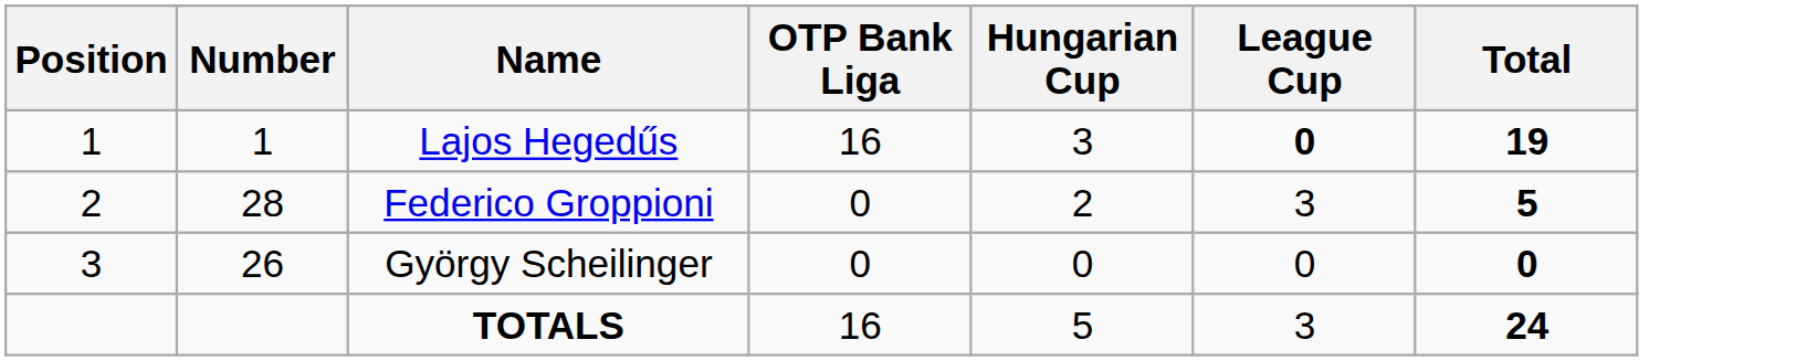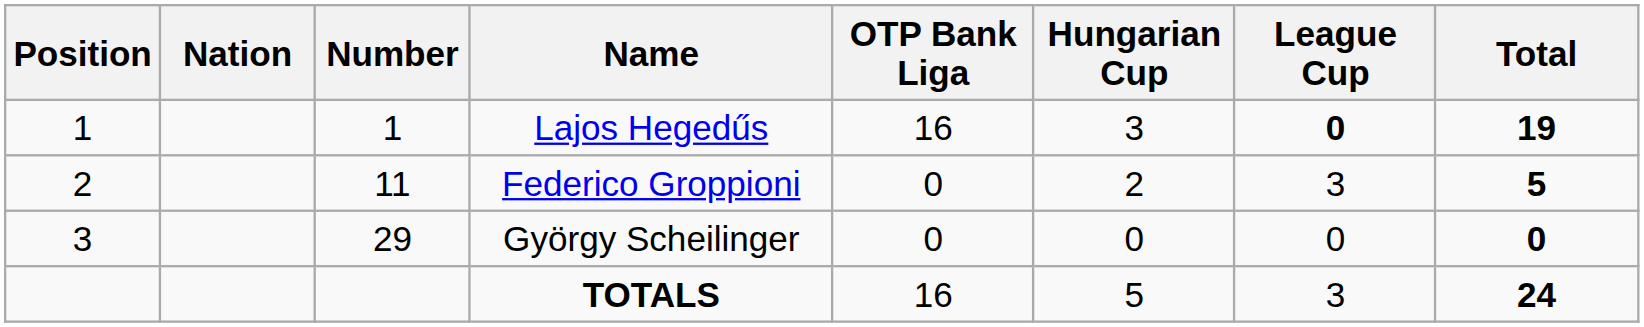+ column: Nation
Federico Groppioni | Number: 28 -> 11
György Scheilinger | Number: 26 -> 29
